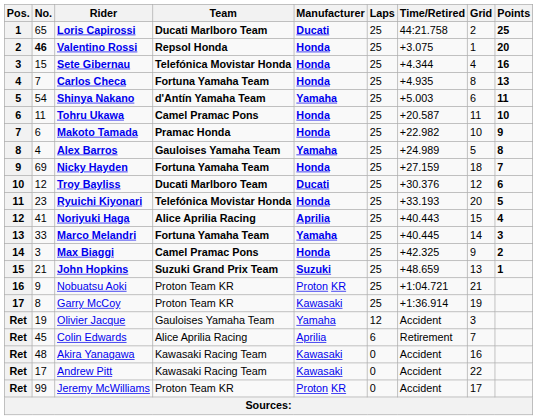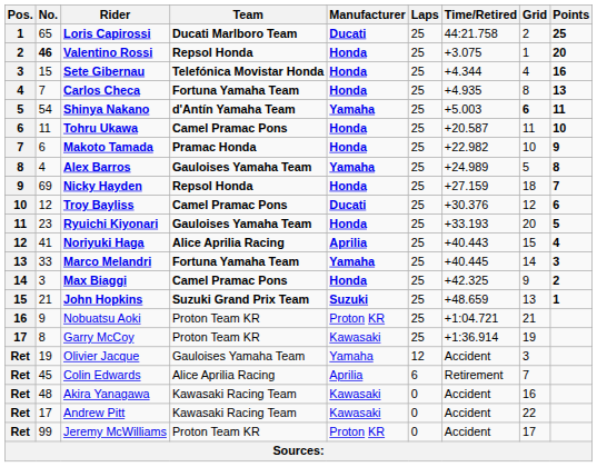Shinya Nakano | Grid: normal -> bold
Nicky Hayden | Team: Fortuna Yamaha Team -> Repsol Honda
Troy Bayliss | Team: Ducati Marlboro Team -> Camel Pramac Pons
Ryuichi Kiyonari | Team: Telefónica Movistar Honda -> Gauloises Yamaha Team
